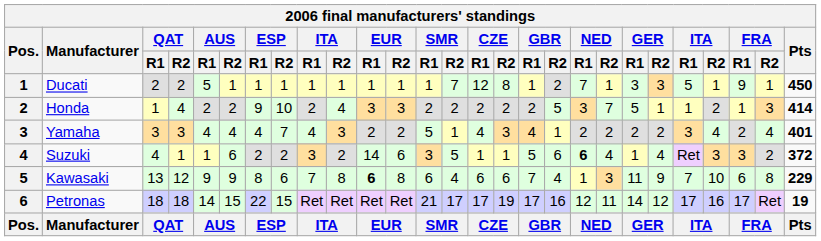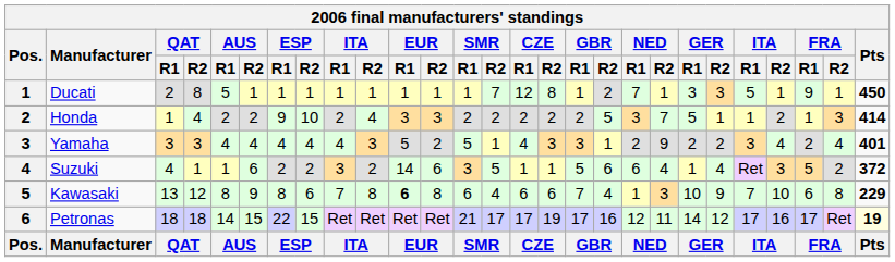Ducati | QAT / R2: 2 -> 8
Yamaha | ESP / R2: 7 -> 4
Yamaha | EUR / R1: 2 -> 5
Yamaha | GBR / R1: 4 -> 3
Yamaha | NED / R2: 2 -> 9
Suzuki | NED / R1: bold -> normal
Suzuki | FRA / R1: 3 -> 5
Kawasaki | AUS / R1: 9 -> 8
Kawasaki | GER / R1: 11 -> 10
Petronas | Pts: no background -> lightyellow background
